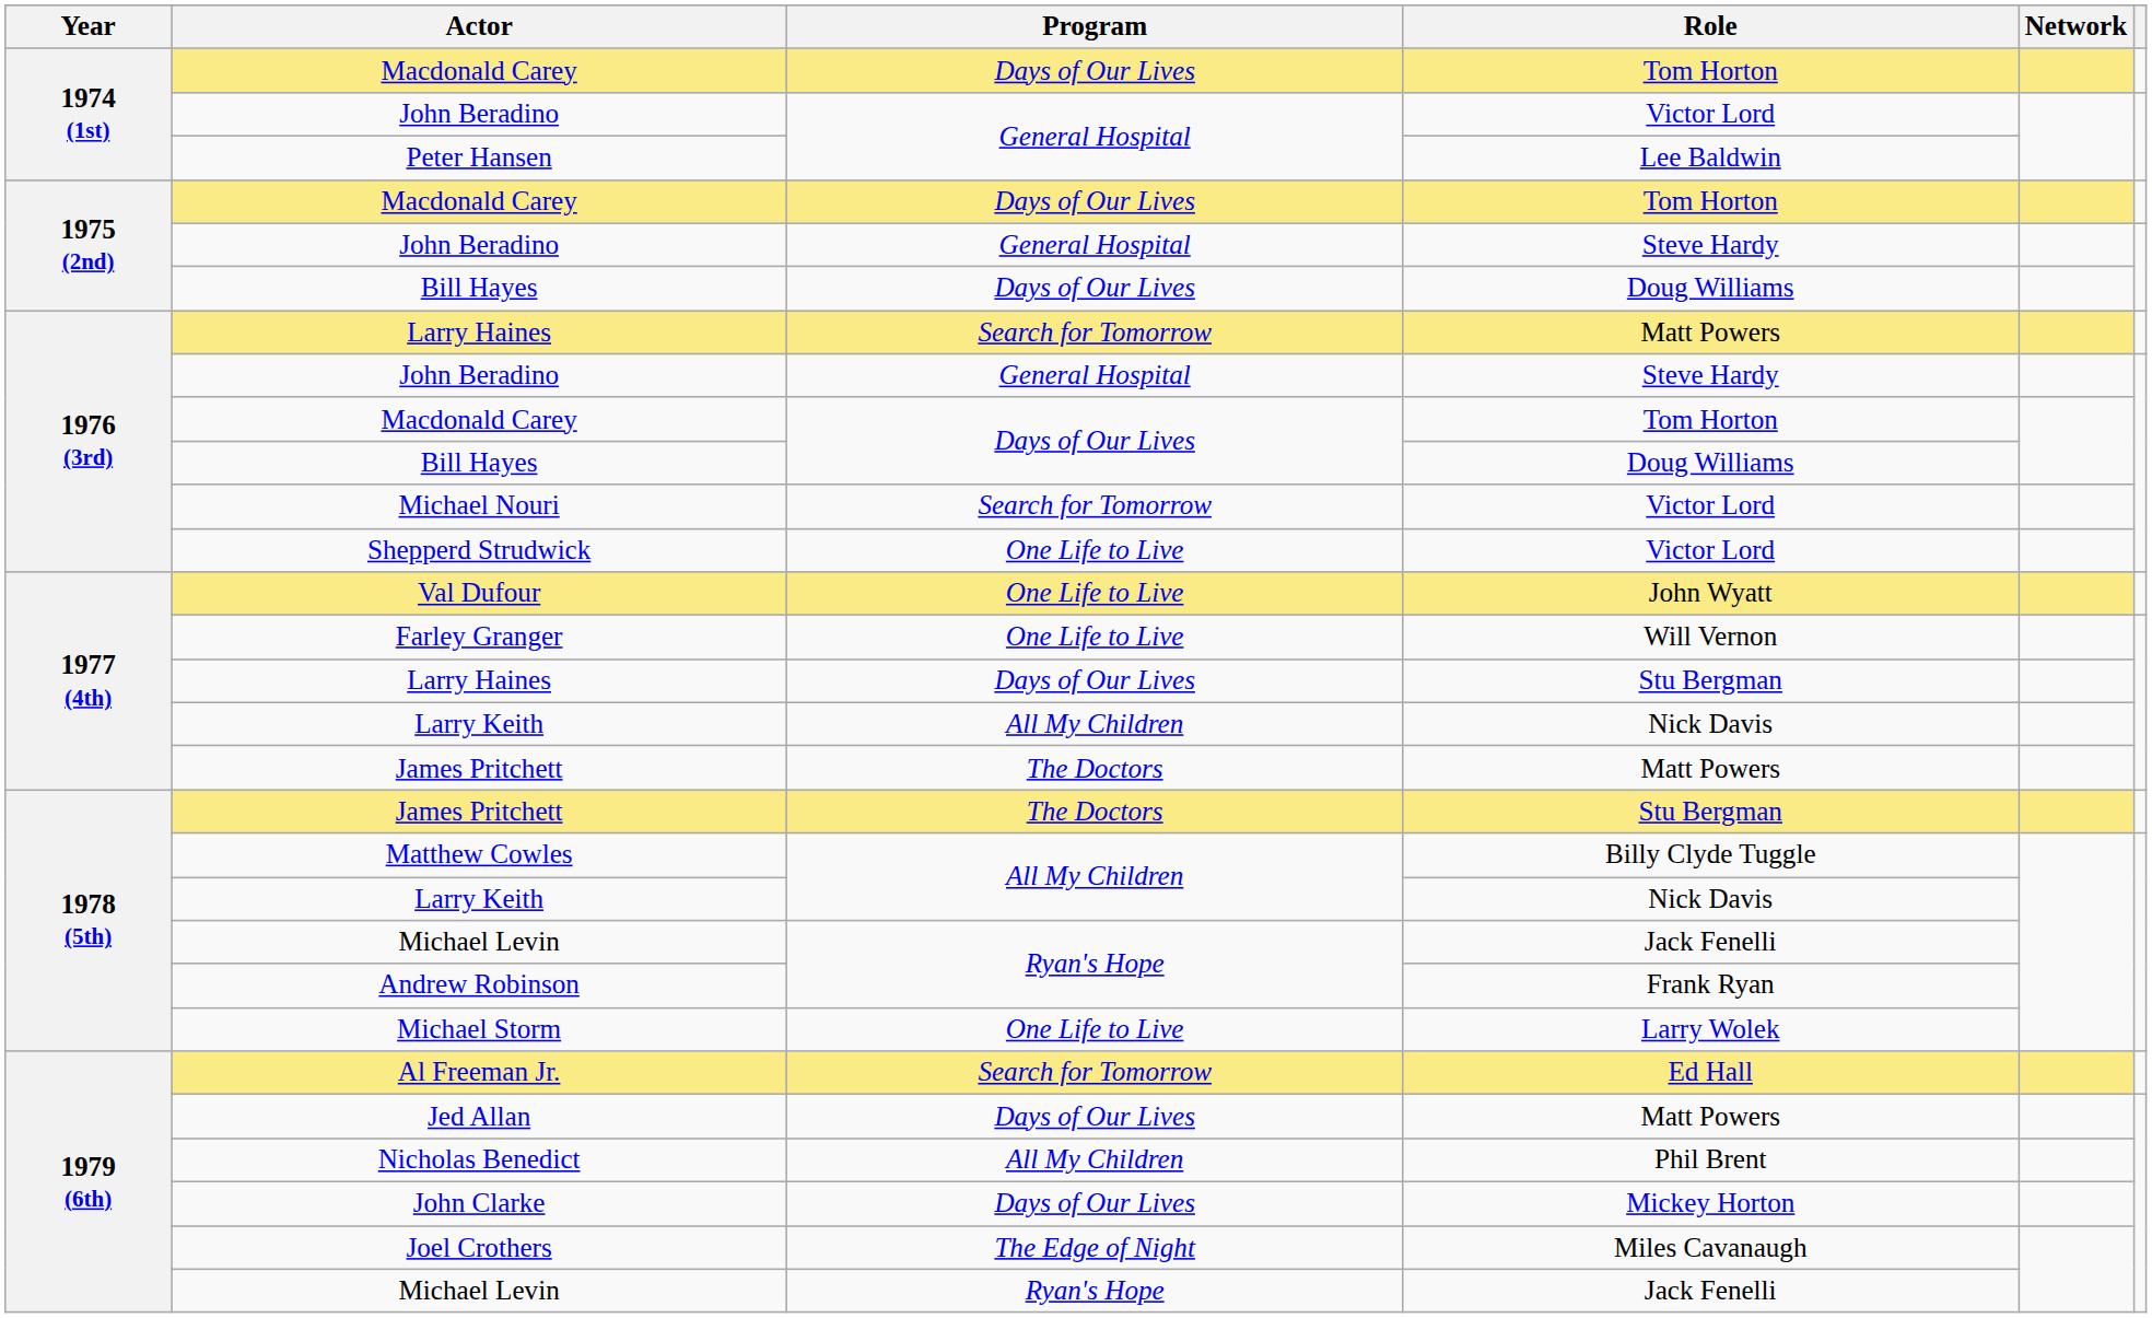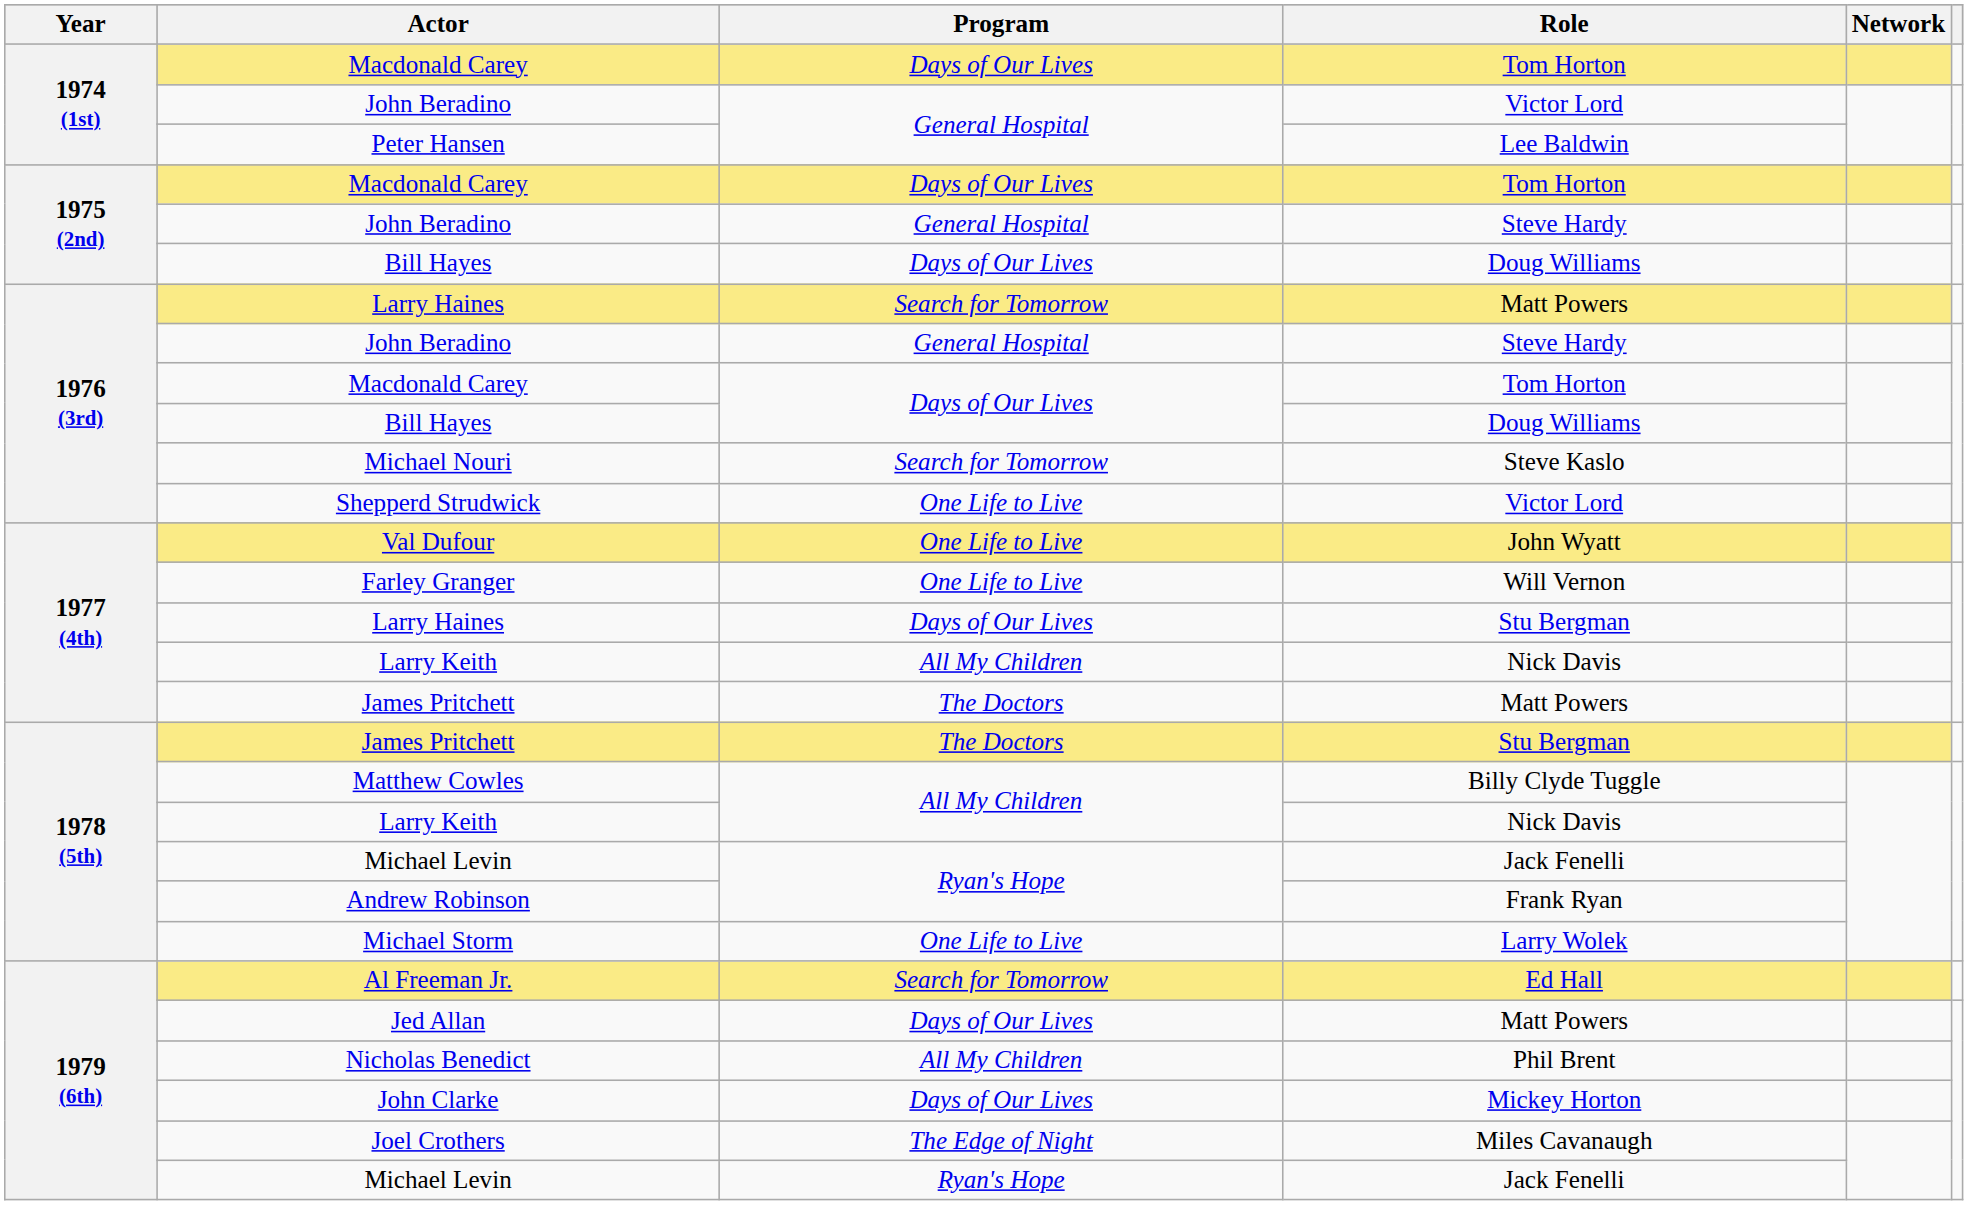Michael Nouri | Role: Victor Lord -> Steve Kaslo
